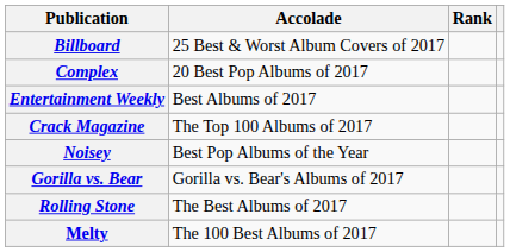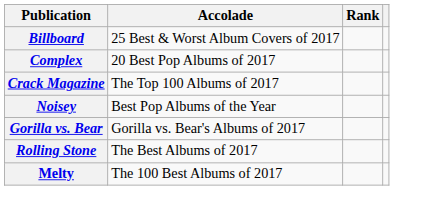- row: Entertainment Weekly | Best Albums of 2017
